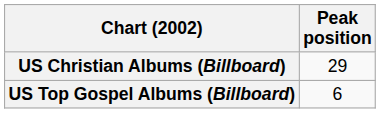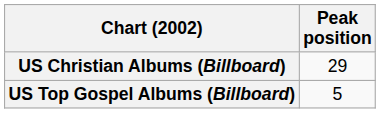US Top Gospel Albums (Billboard) | Peak position: 6 -> 5
